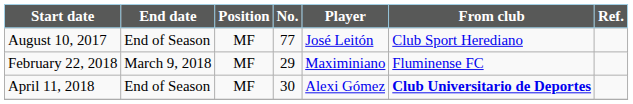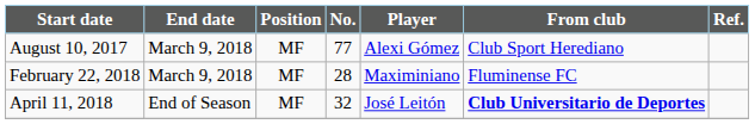August 10, 2017 | End date: End of Season -> March 9, 2018
August 10, 2017 | Player: José Leitón -> Alexi Gómez
February 22, 2018 | No.: 29 -> 28
April 11, 2018 | No.: 30 -> 32
April 11, 2018 | Player: Alexi Gómez -> José Leitón
